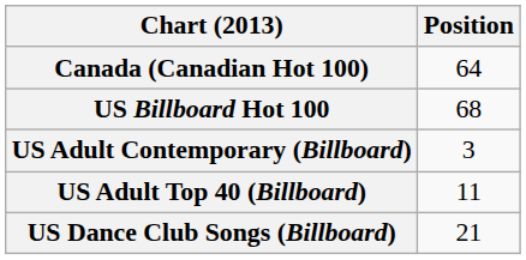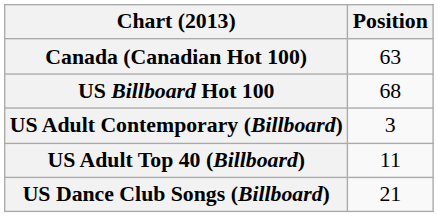Canada (Canadian Hot 100) | Position: 64 -> 63
